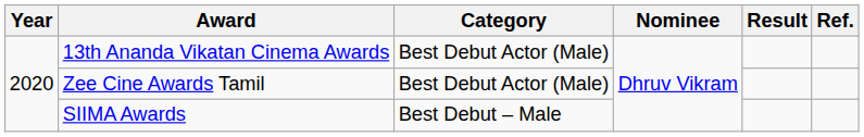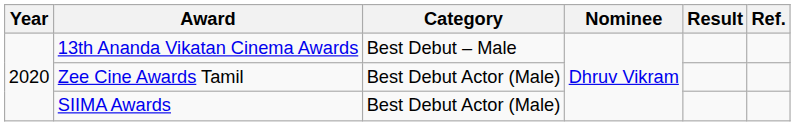13th Ananda Vikatan Cinema Awards | Category: Best Debut Actor (Male) -> Best Debut – Male
SIIMA Awards | Category: Best Debut – Male -> Best Debut Actor (Male)
